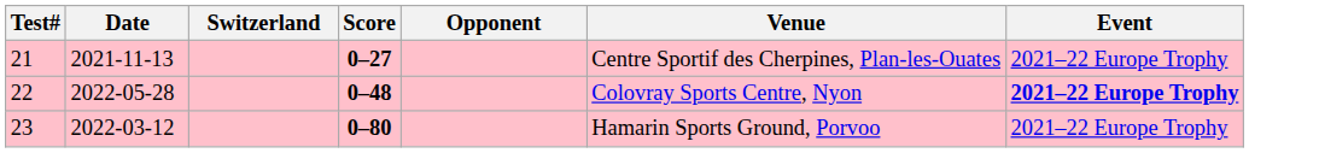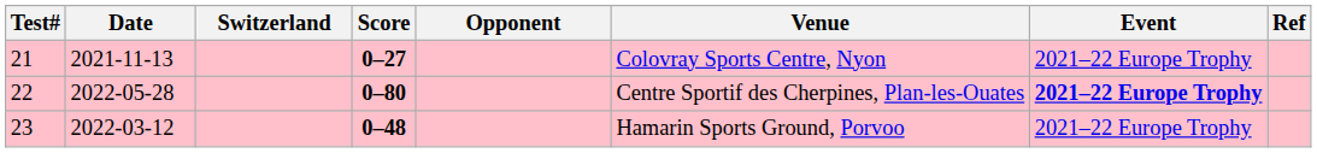+ column: Ref
21 | Venue: Centre Sportif des Cherpines, Plan-les-Ouates -> Colovray Sports Centre, Nyon
22 | Score: 0–48 -> 0–80
22 | Venue: Colovray Sports Centre, Nyon -> Centre Sportif des Cherpines, Plan-les-Ouates
23 | Score: 0–80 -> 0–48
